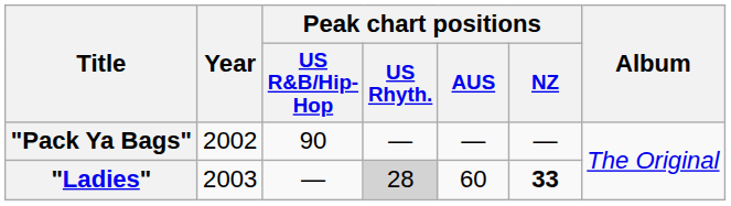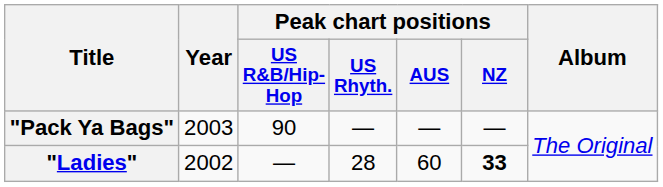"Pack Ya Bags" | Year: 2002 -> 2003
"Ladies" | Year: 2003 -> 2002
"Ladies" | Peak chart positions / US Rhyth.: lightgrey background -> no background
